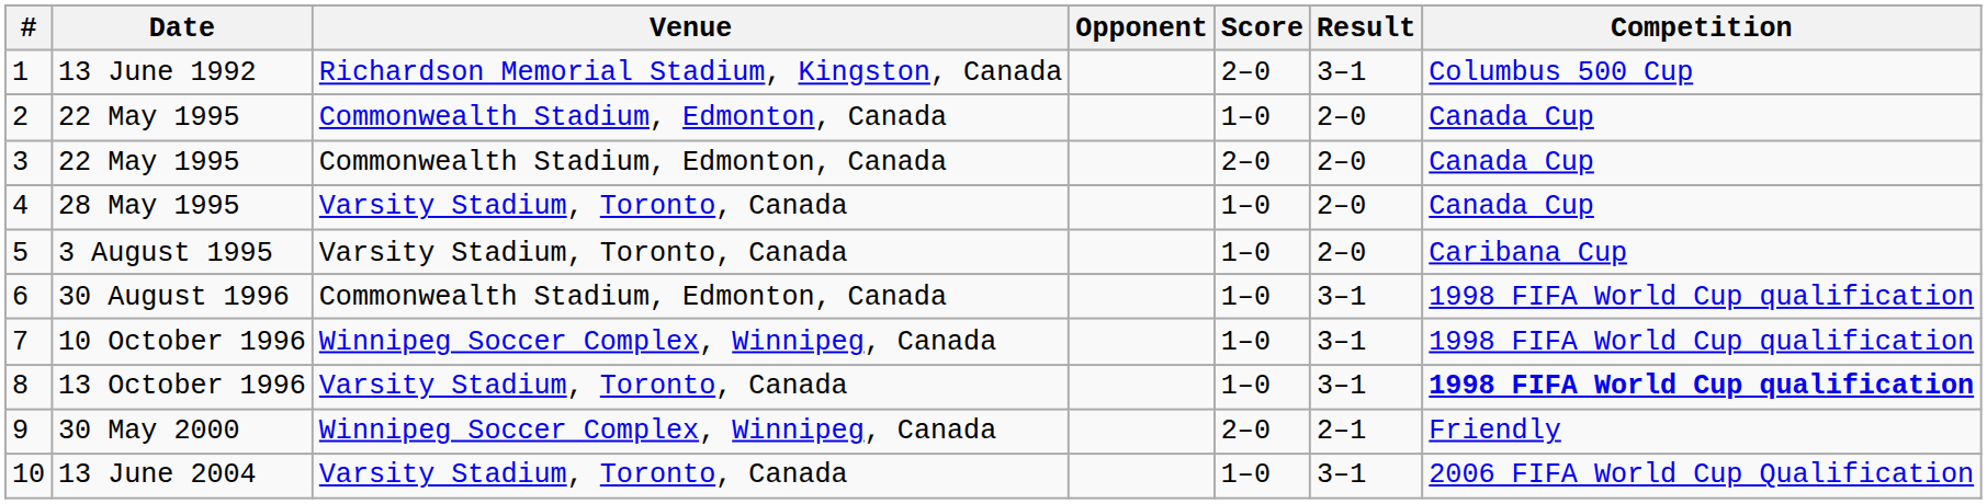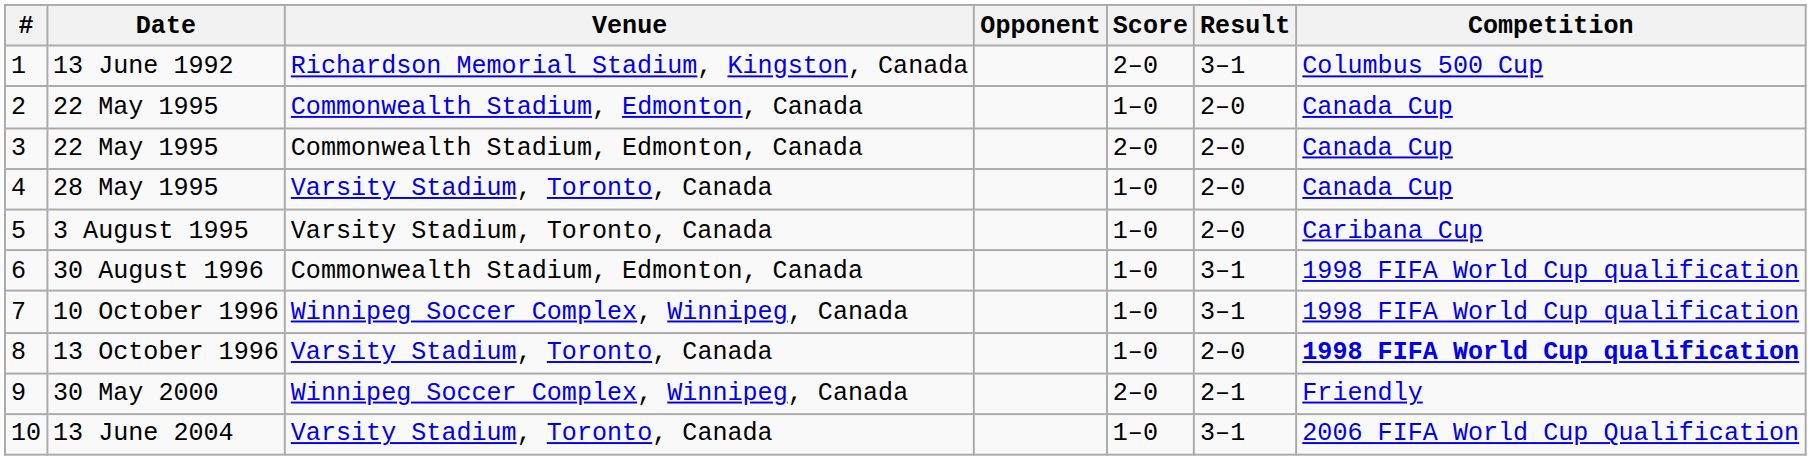13 October 1996 | Result: 3–1 -> 2–0
